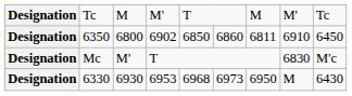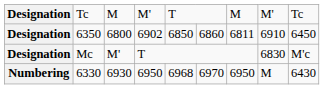6330 | column 1: Designation -> Numbering
6330 | column 4: 6953 -> 6950
6330 | column 6: 6973 -> 6970
